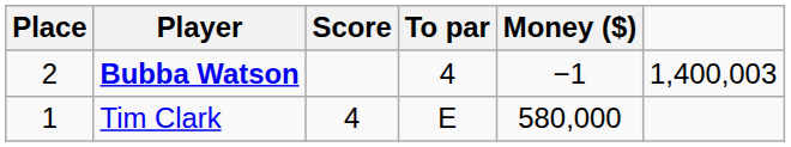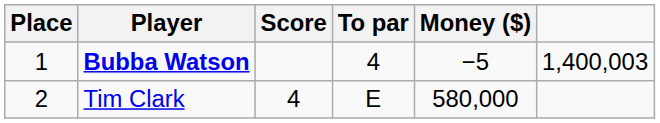Bubba Watson | Place: 2 -> 1
Bubba Watson | Money ($): −1 -> −5
Tim Clark | Place: 1 -> 2
